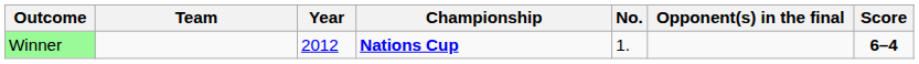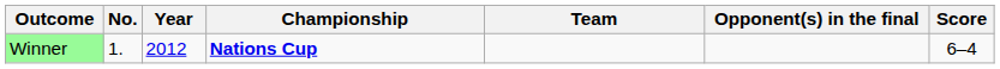columns swapped: No. <-> Team
Winner | Score: bold -> normal
